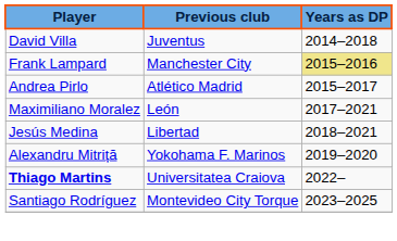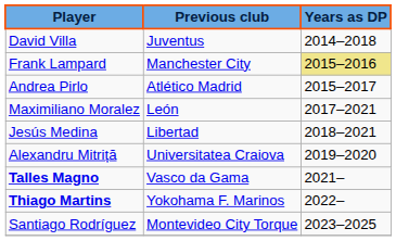Alexandru Mitriță | Previous club: Yokohama F. Marinos -> Universitatea Craiova
+ row: Talles Magno | Vasco da Gama | 2021–
Thiago Martins | Previous club: Universitatea Craiova -> Yokohama F. Marinos
